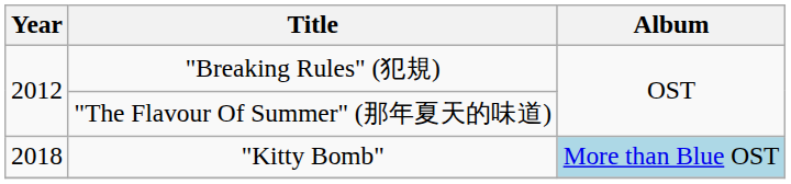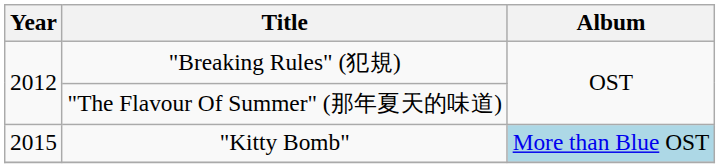"Kitty Bomb" | Year: 2018 -> 2015
